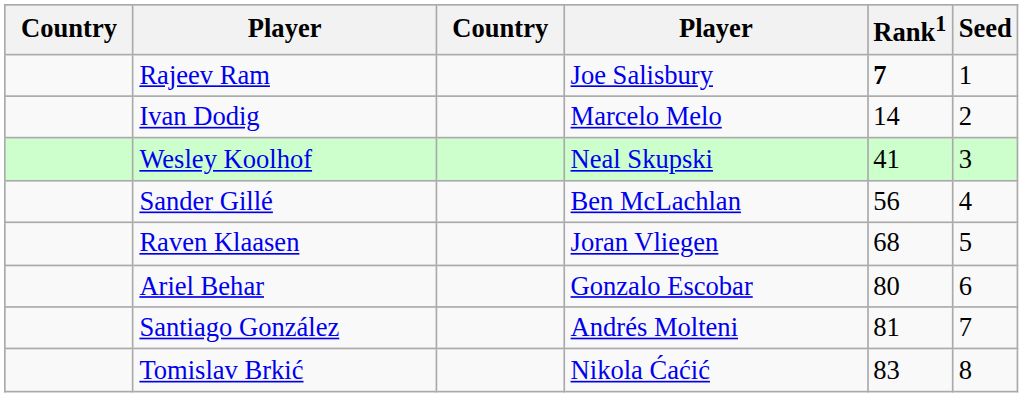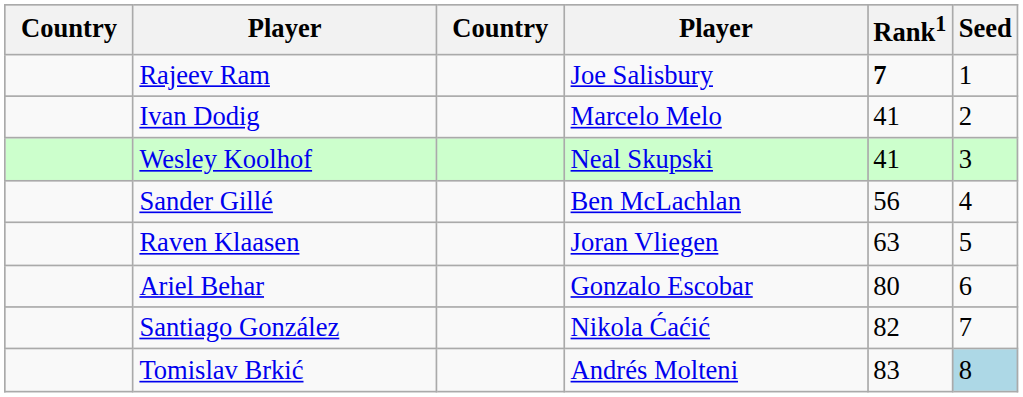Ivan Dodig | Rank1: 14 -> 41
Raven Klaasen | Rank1: 68 -> 63
Santiago González | column 4: Andrés Molteni -> Nikola Ćaćić
Santiago González | Rank1: 81 -> 82
Tomislav Brkić | column 4: Nikola Ćaćić -> Andrés Molteni
Tomislav Brkić | Seed: no background -> lightblue background
